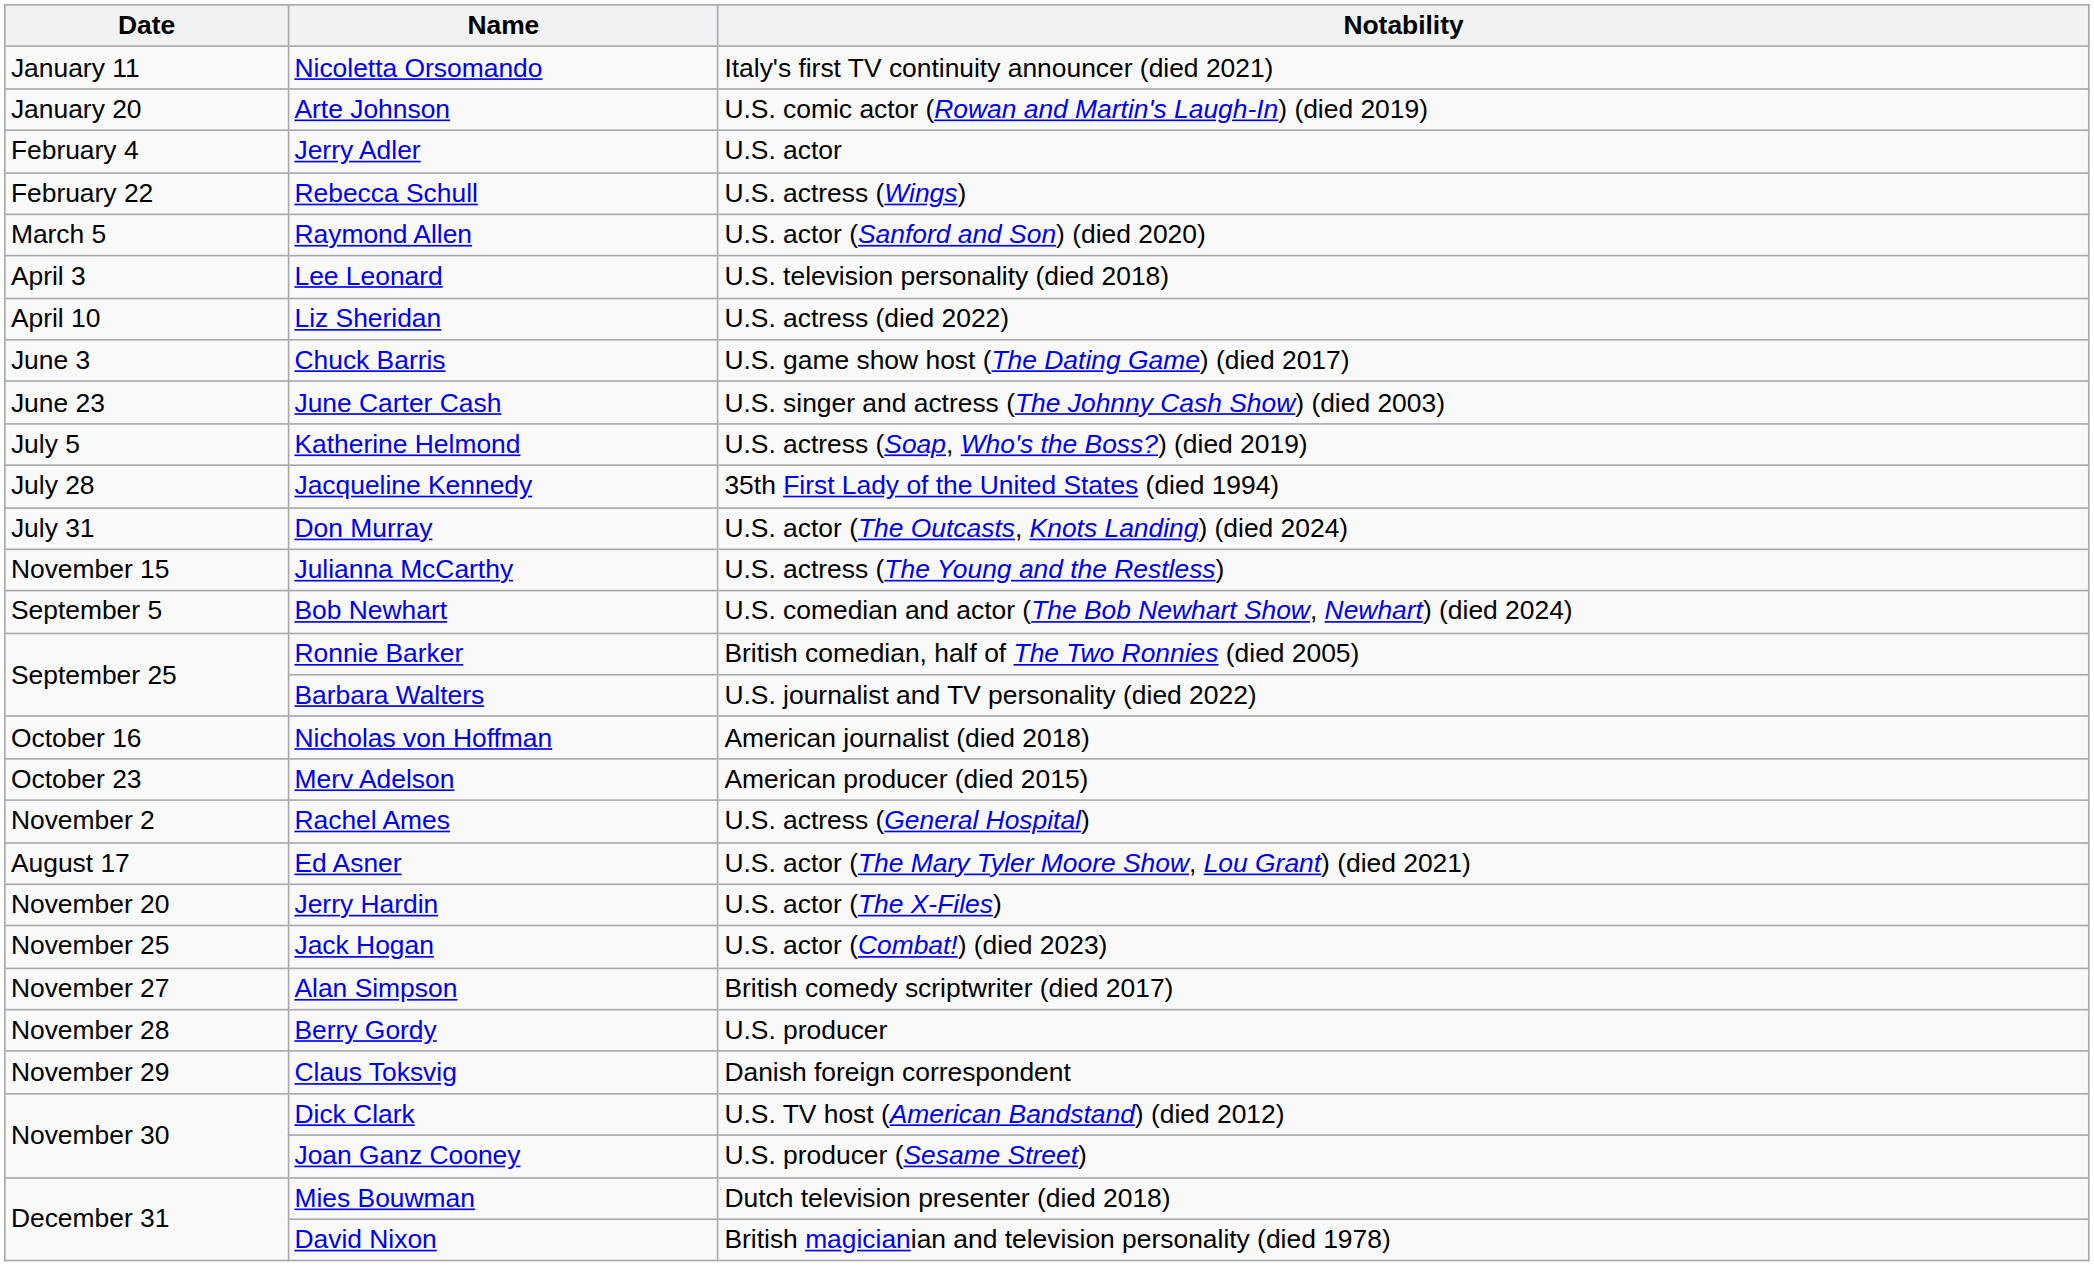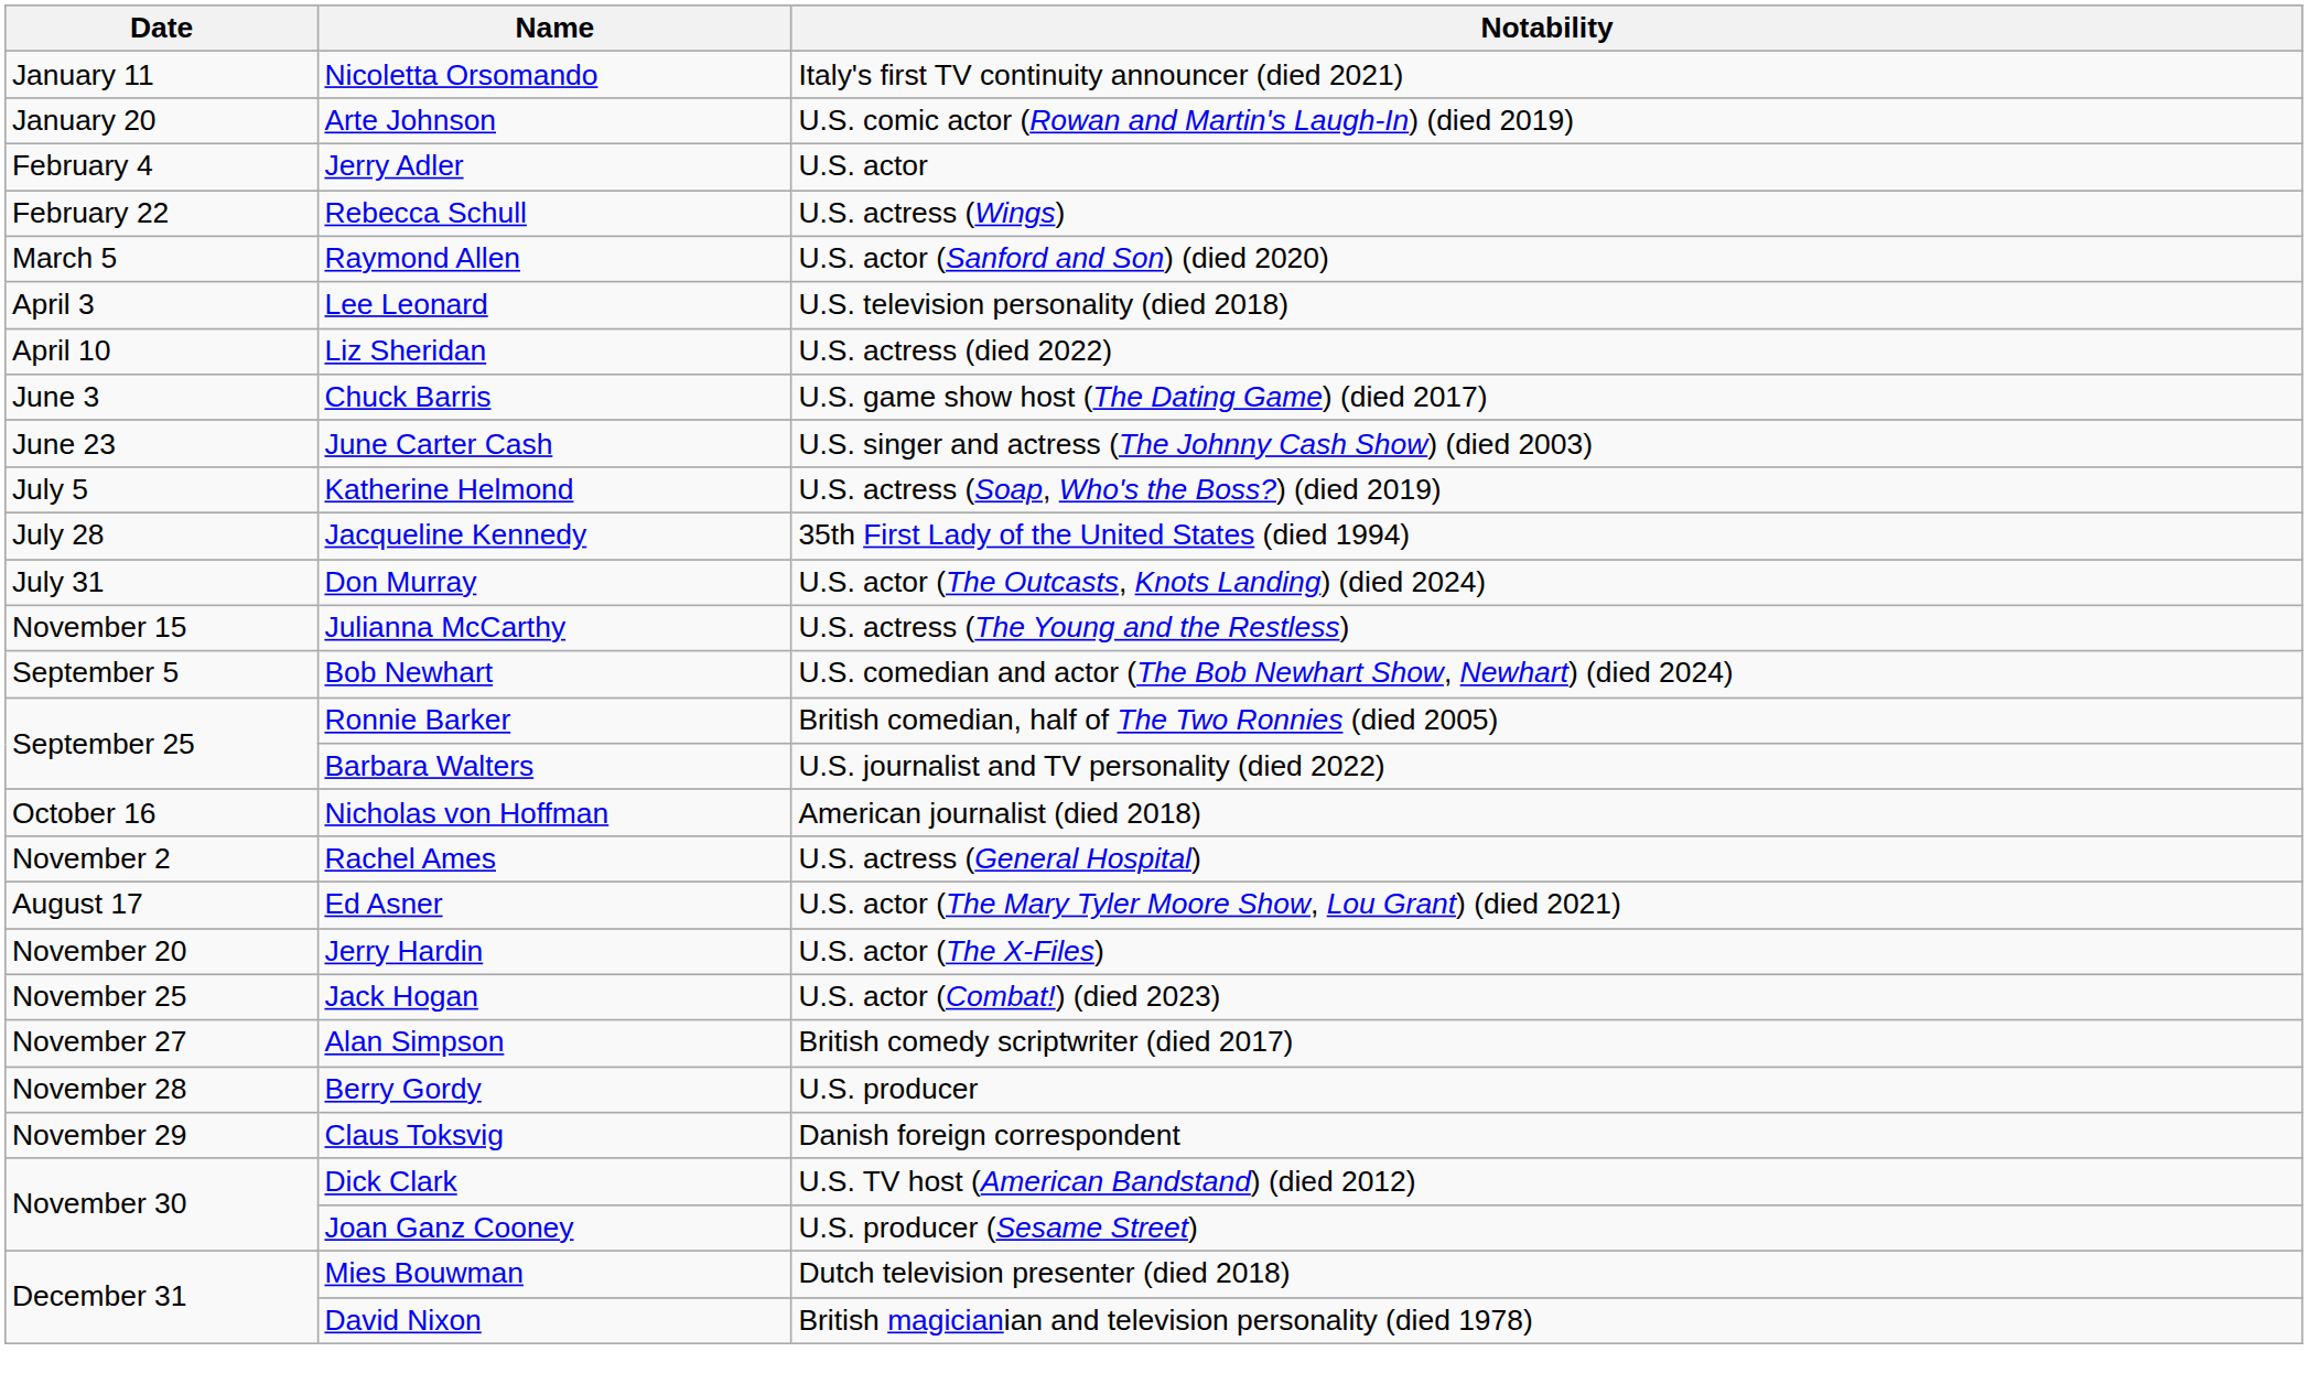- row: October 23 | Merv Adelson | American producer (died 2015)
